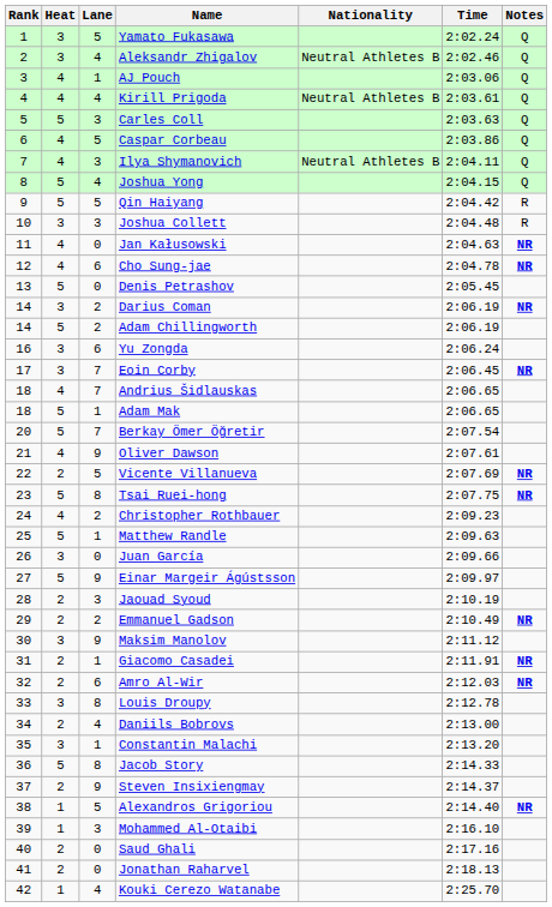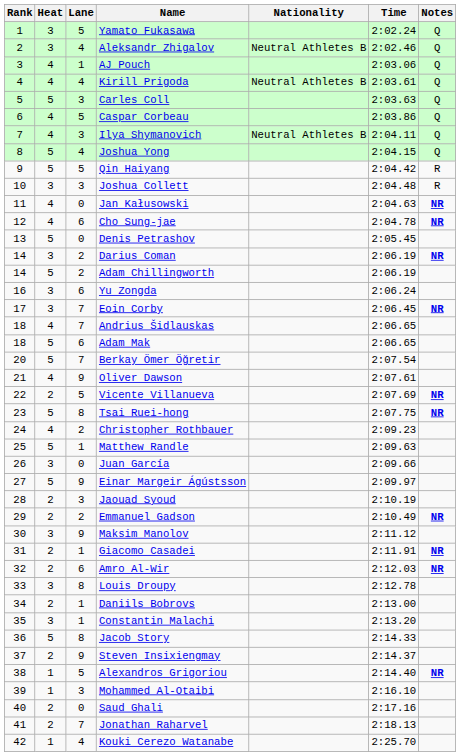Adam Mak | Lane: 1 -> 6
Daniils Bobrovs | Lane: 4 -> 1
Jonathan Raharvel | Lane: 0 -> 7
